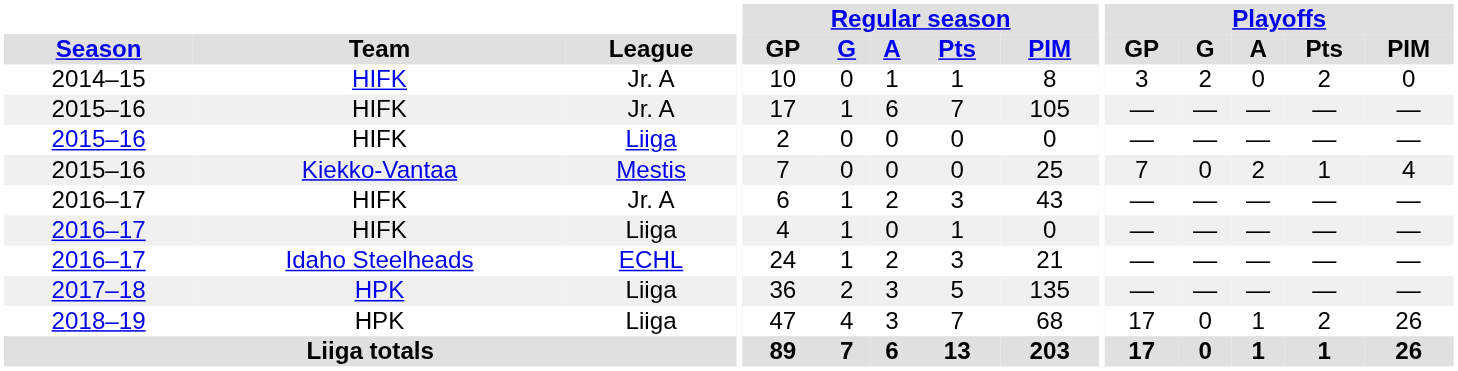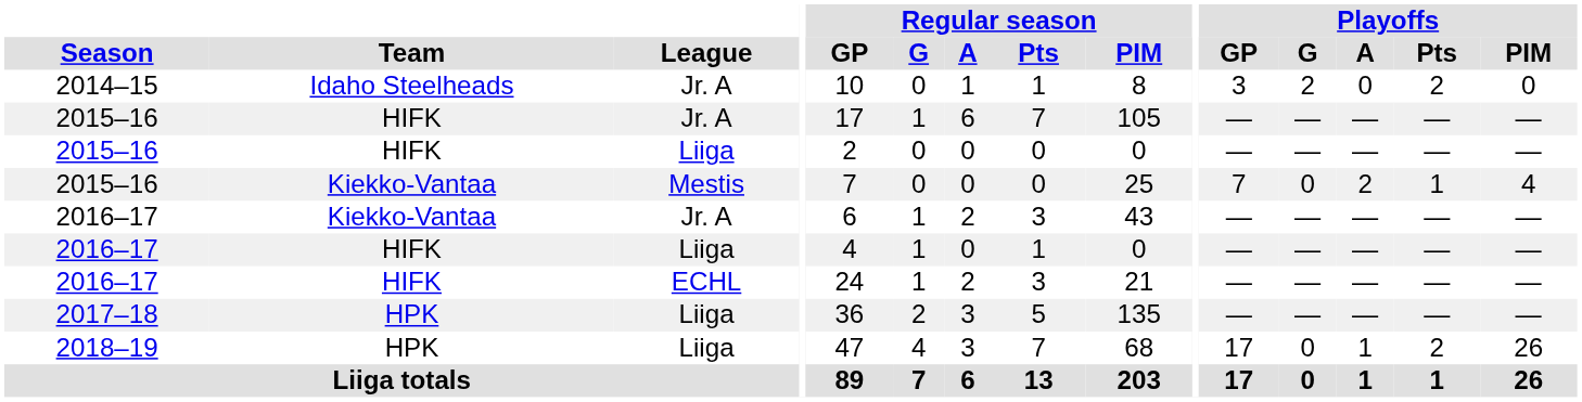2014–15 | Team: HIFK -> Idaho Steelheads
2016–17 / Jr. A | Team: HIFK -> Kiekko-Vantaa
2016–17 / ECHL | Team: Idaho Steelheads -> HIFK
